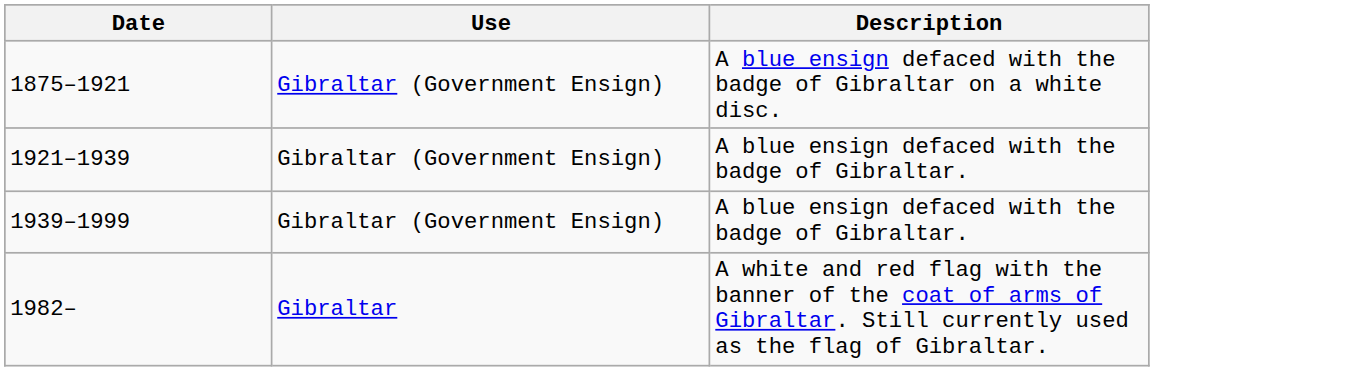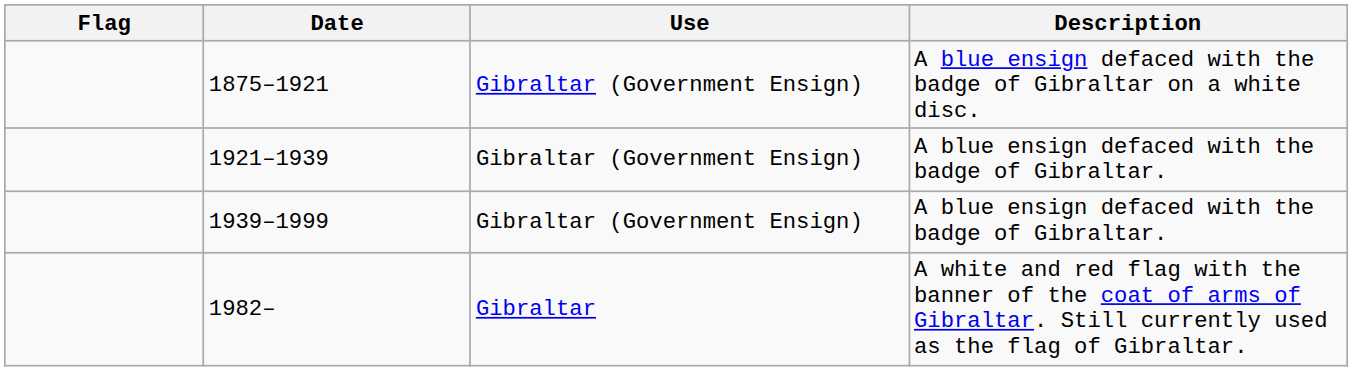+ column: Flag
